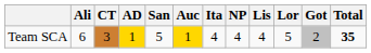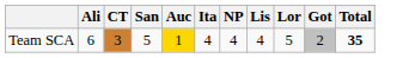- column: AD | 1
